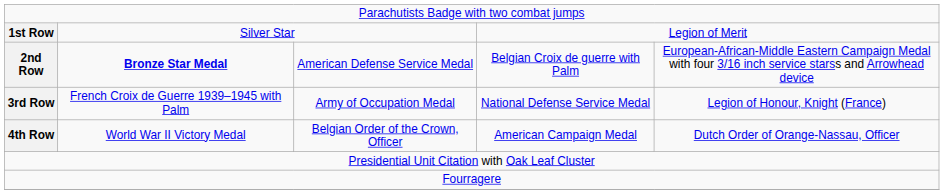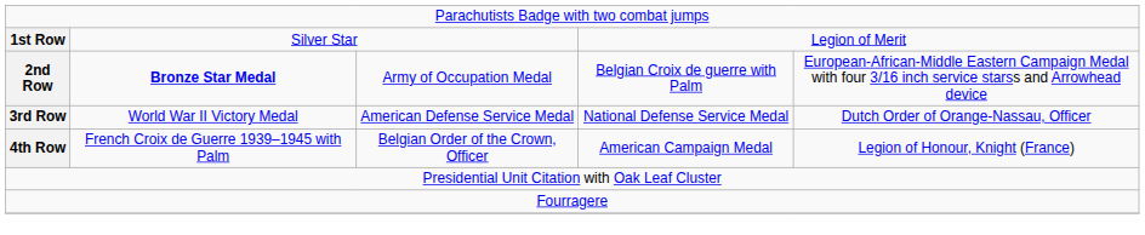2nd Row | column 3: American Defense Service Medal -> Army of Occupation Medal
3rd Row | column 2: French Croix de Guerre 1939–1945 with Palm -> World War II Victory Medal
3rd Row | column 3: Army of Occupation Medal -> American Defense Service Medal
3rd Row | column 5: Legion of Honour, Knight (France) -> Dutch Order of Orange-Nassau, Officer
4th Row | column 2: World War II Victory Medal -> French Croix de Guerre 1939–1945 with Palm
4th Row | column 5: Dutch Order of Orange-Nassau, Officer -> Legion of Honour, Knight (France)
